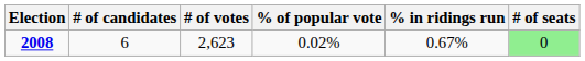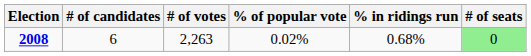2008 | # of votes: 2,623 -> 2,263
2008 | % in ridings run: 0.67% -> 0.68%
